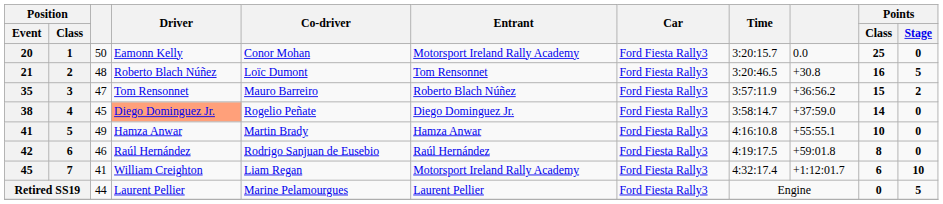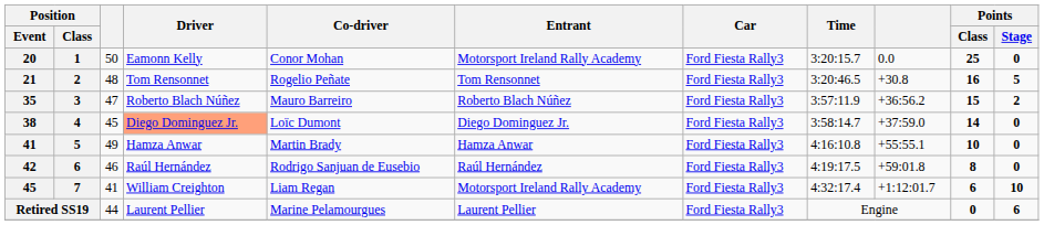21 | Driver: Roberto Blach Núñez -> Tom Rensonnet
21 | Co-driver: Loïc Dumont -> Rogelio Peñate
35 | Driver: Tom Rensonnet -> Roberto Blach Núñez
38 | Co-driver: Rogelio Peñate -> Loïc Dumont
Retired SS19 | Points / Stage: 5 -> 6
